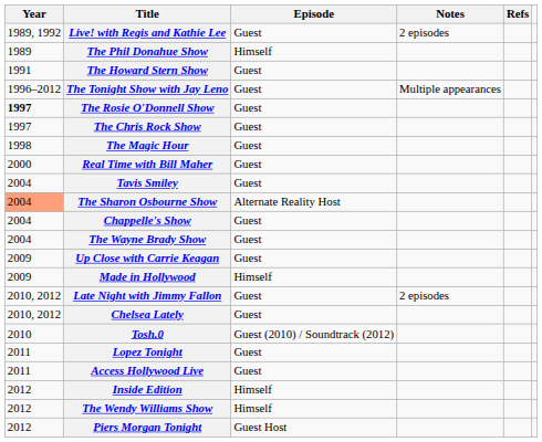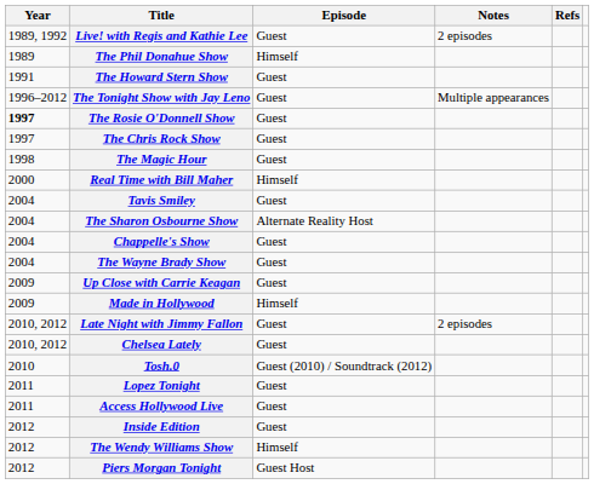Real Time with Bill Maher | Episode: Guest -> Himself
The Sharon Osbourne Show | Year: lightsalmon background -> no background
Inside Edition | Episode: Himself -> Guest
